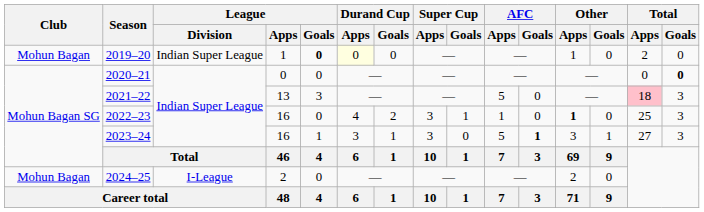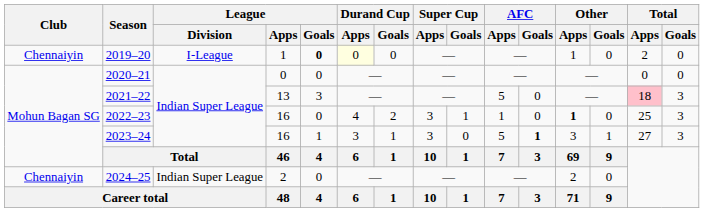2019–20 | Club: Mohun Bagan -> Chennaiyin
2019–20 | League / Division: Indian Super League -> I-League
2020–21 | Total / Goals: bold -> normal
2024–25 | Club: Mohun Bagan -> Chennaiyin
2024–25 | League / Division: I-League -> Indian Super League
